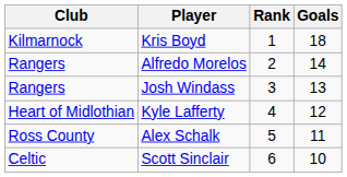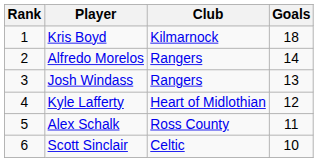columns swapped: Rank <-> Club
